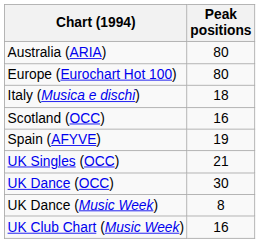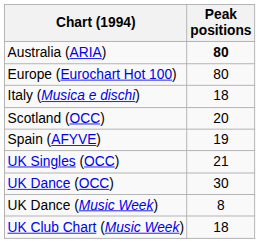Australia (ARIA) | Peak positions: normal -> bold
Scotland (OCC) | Peak positions: 16 -> 20
UK Club Chart (Music Week) | Peak positions: 16 -> 18
